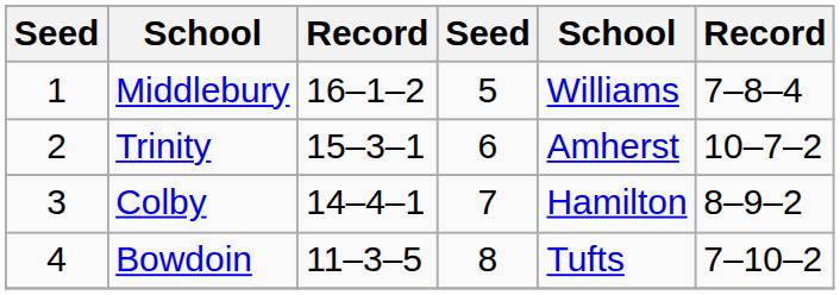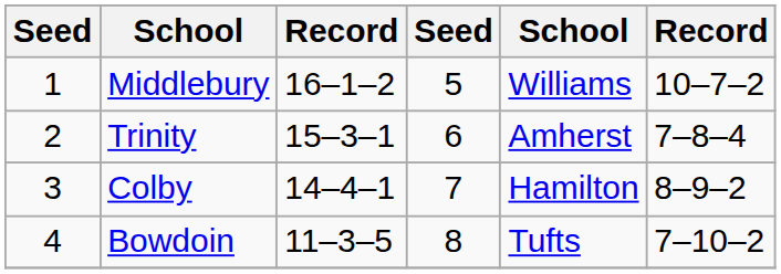Middlebury | column 6: 7–8–4 -> 10–7–2
Trinity | column 6: 10–7–2 -> 7–8–4
